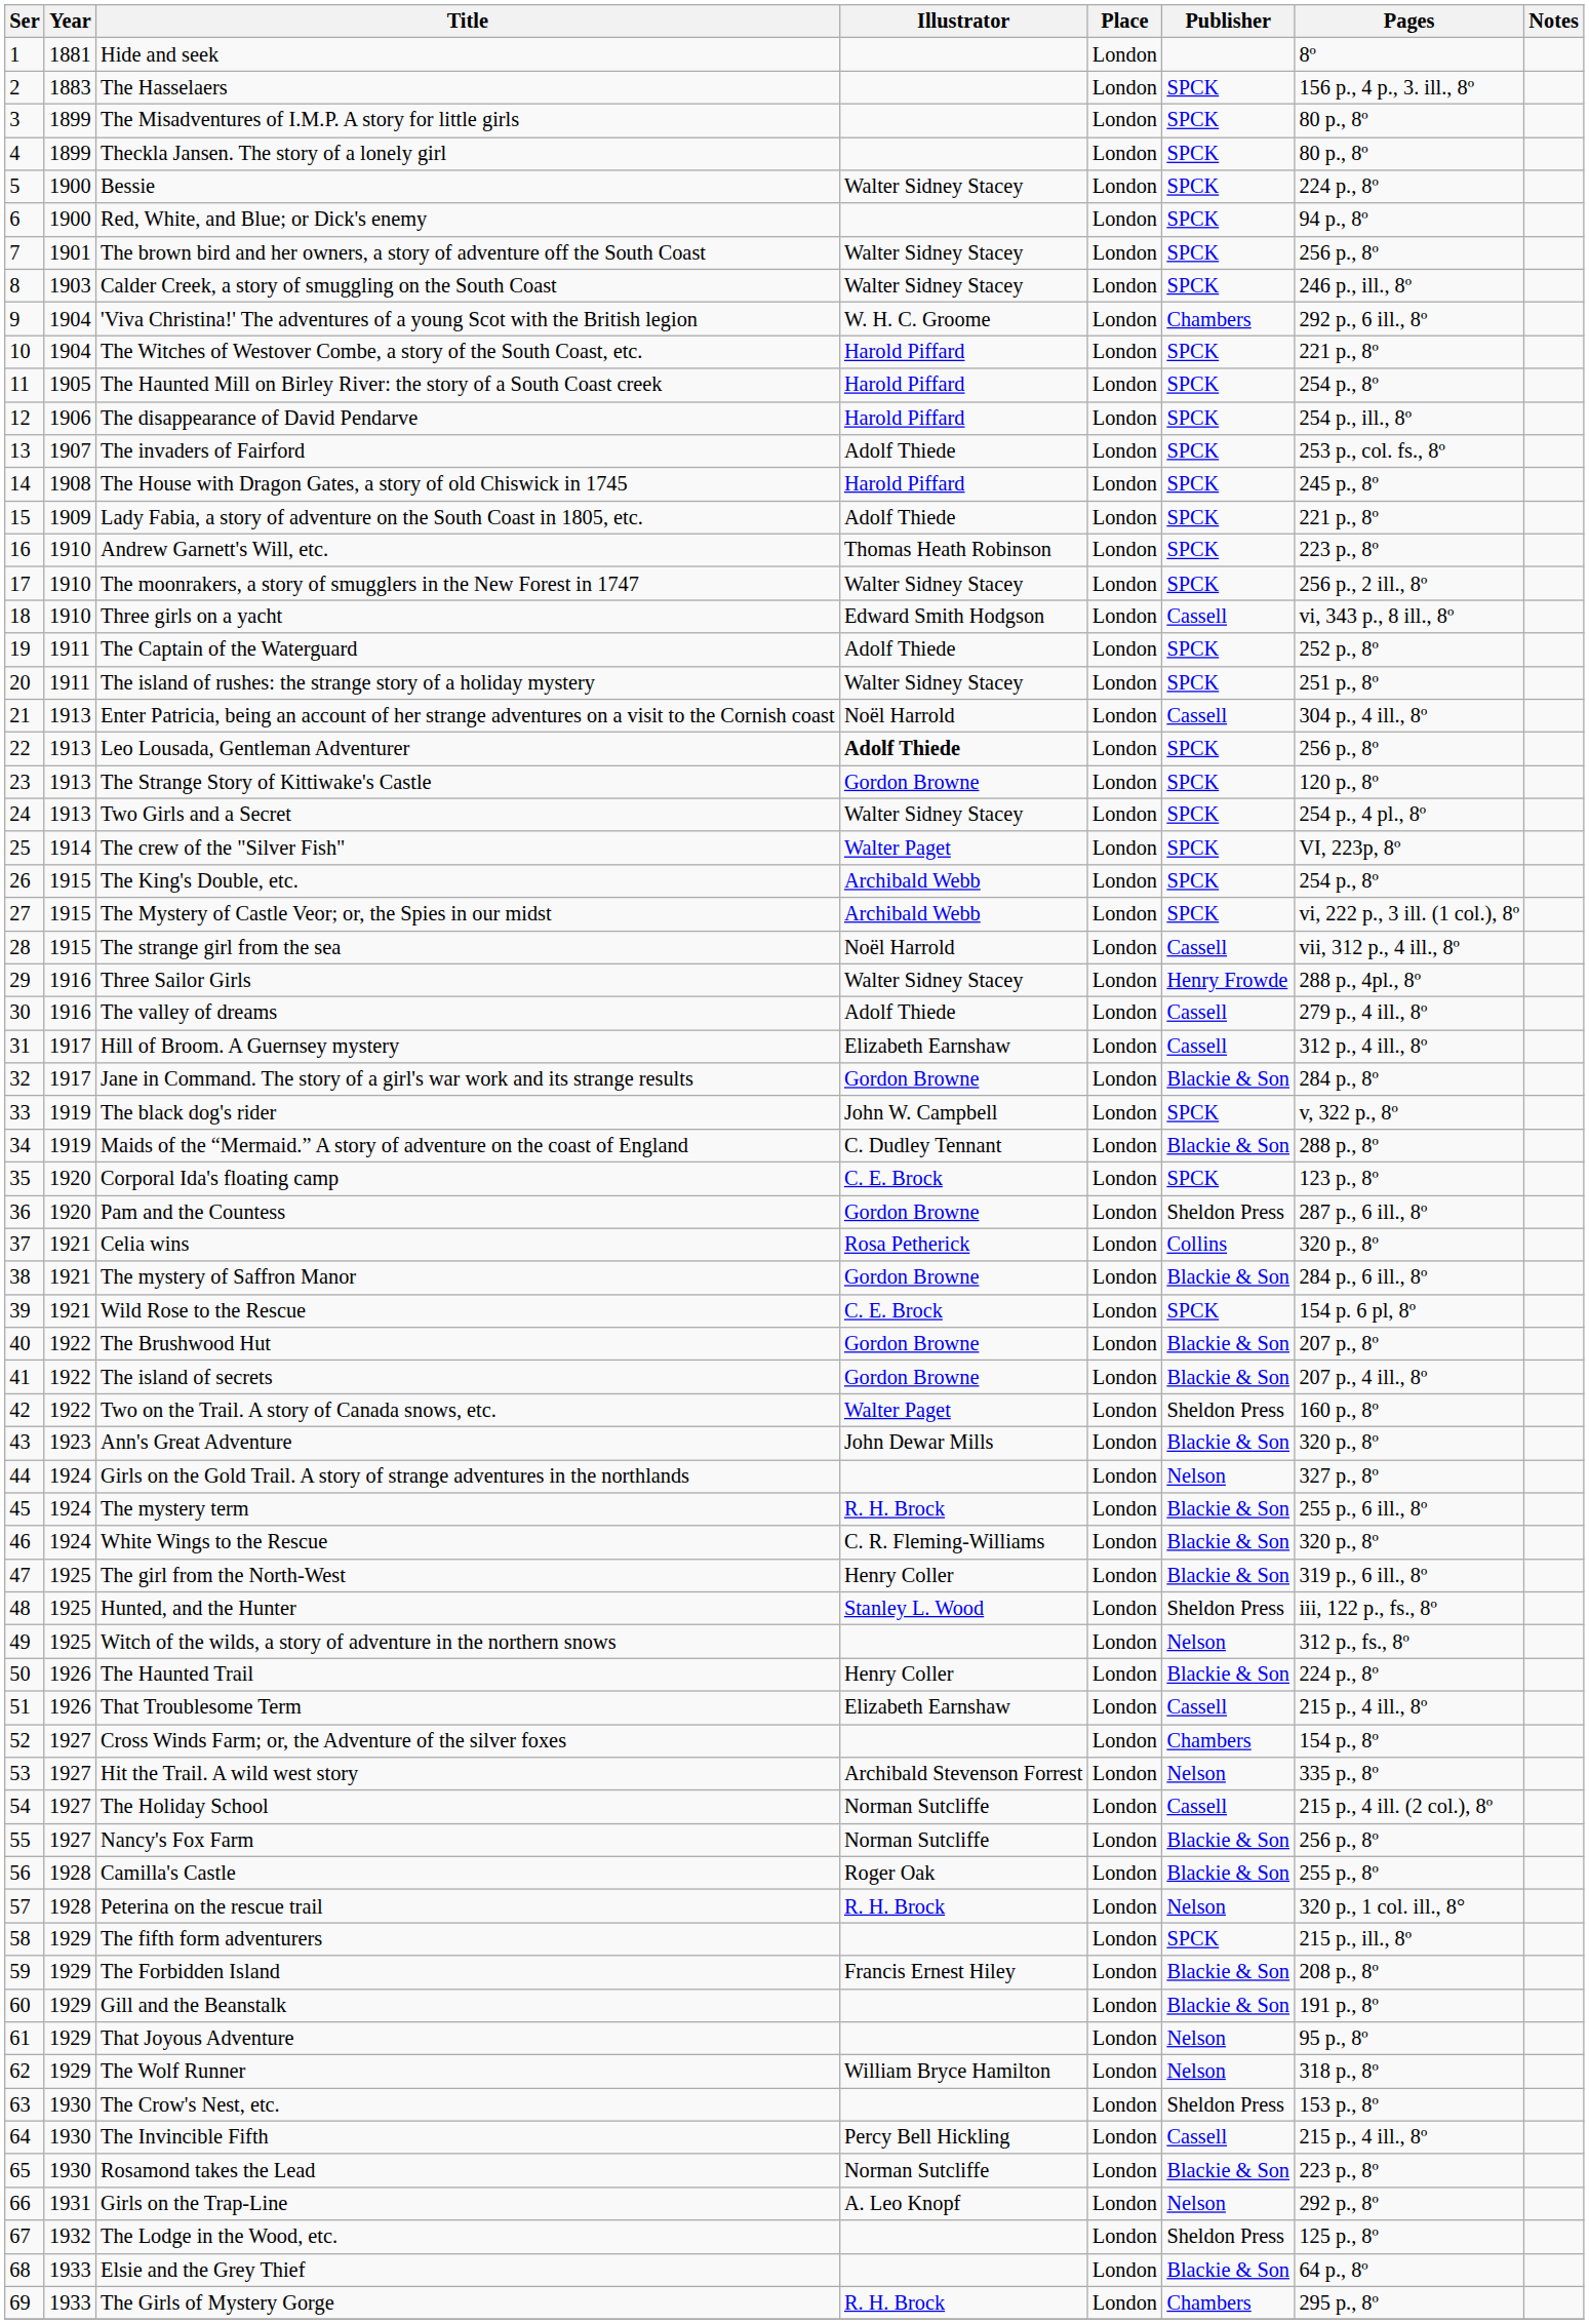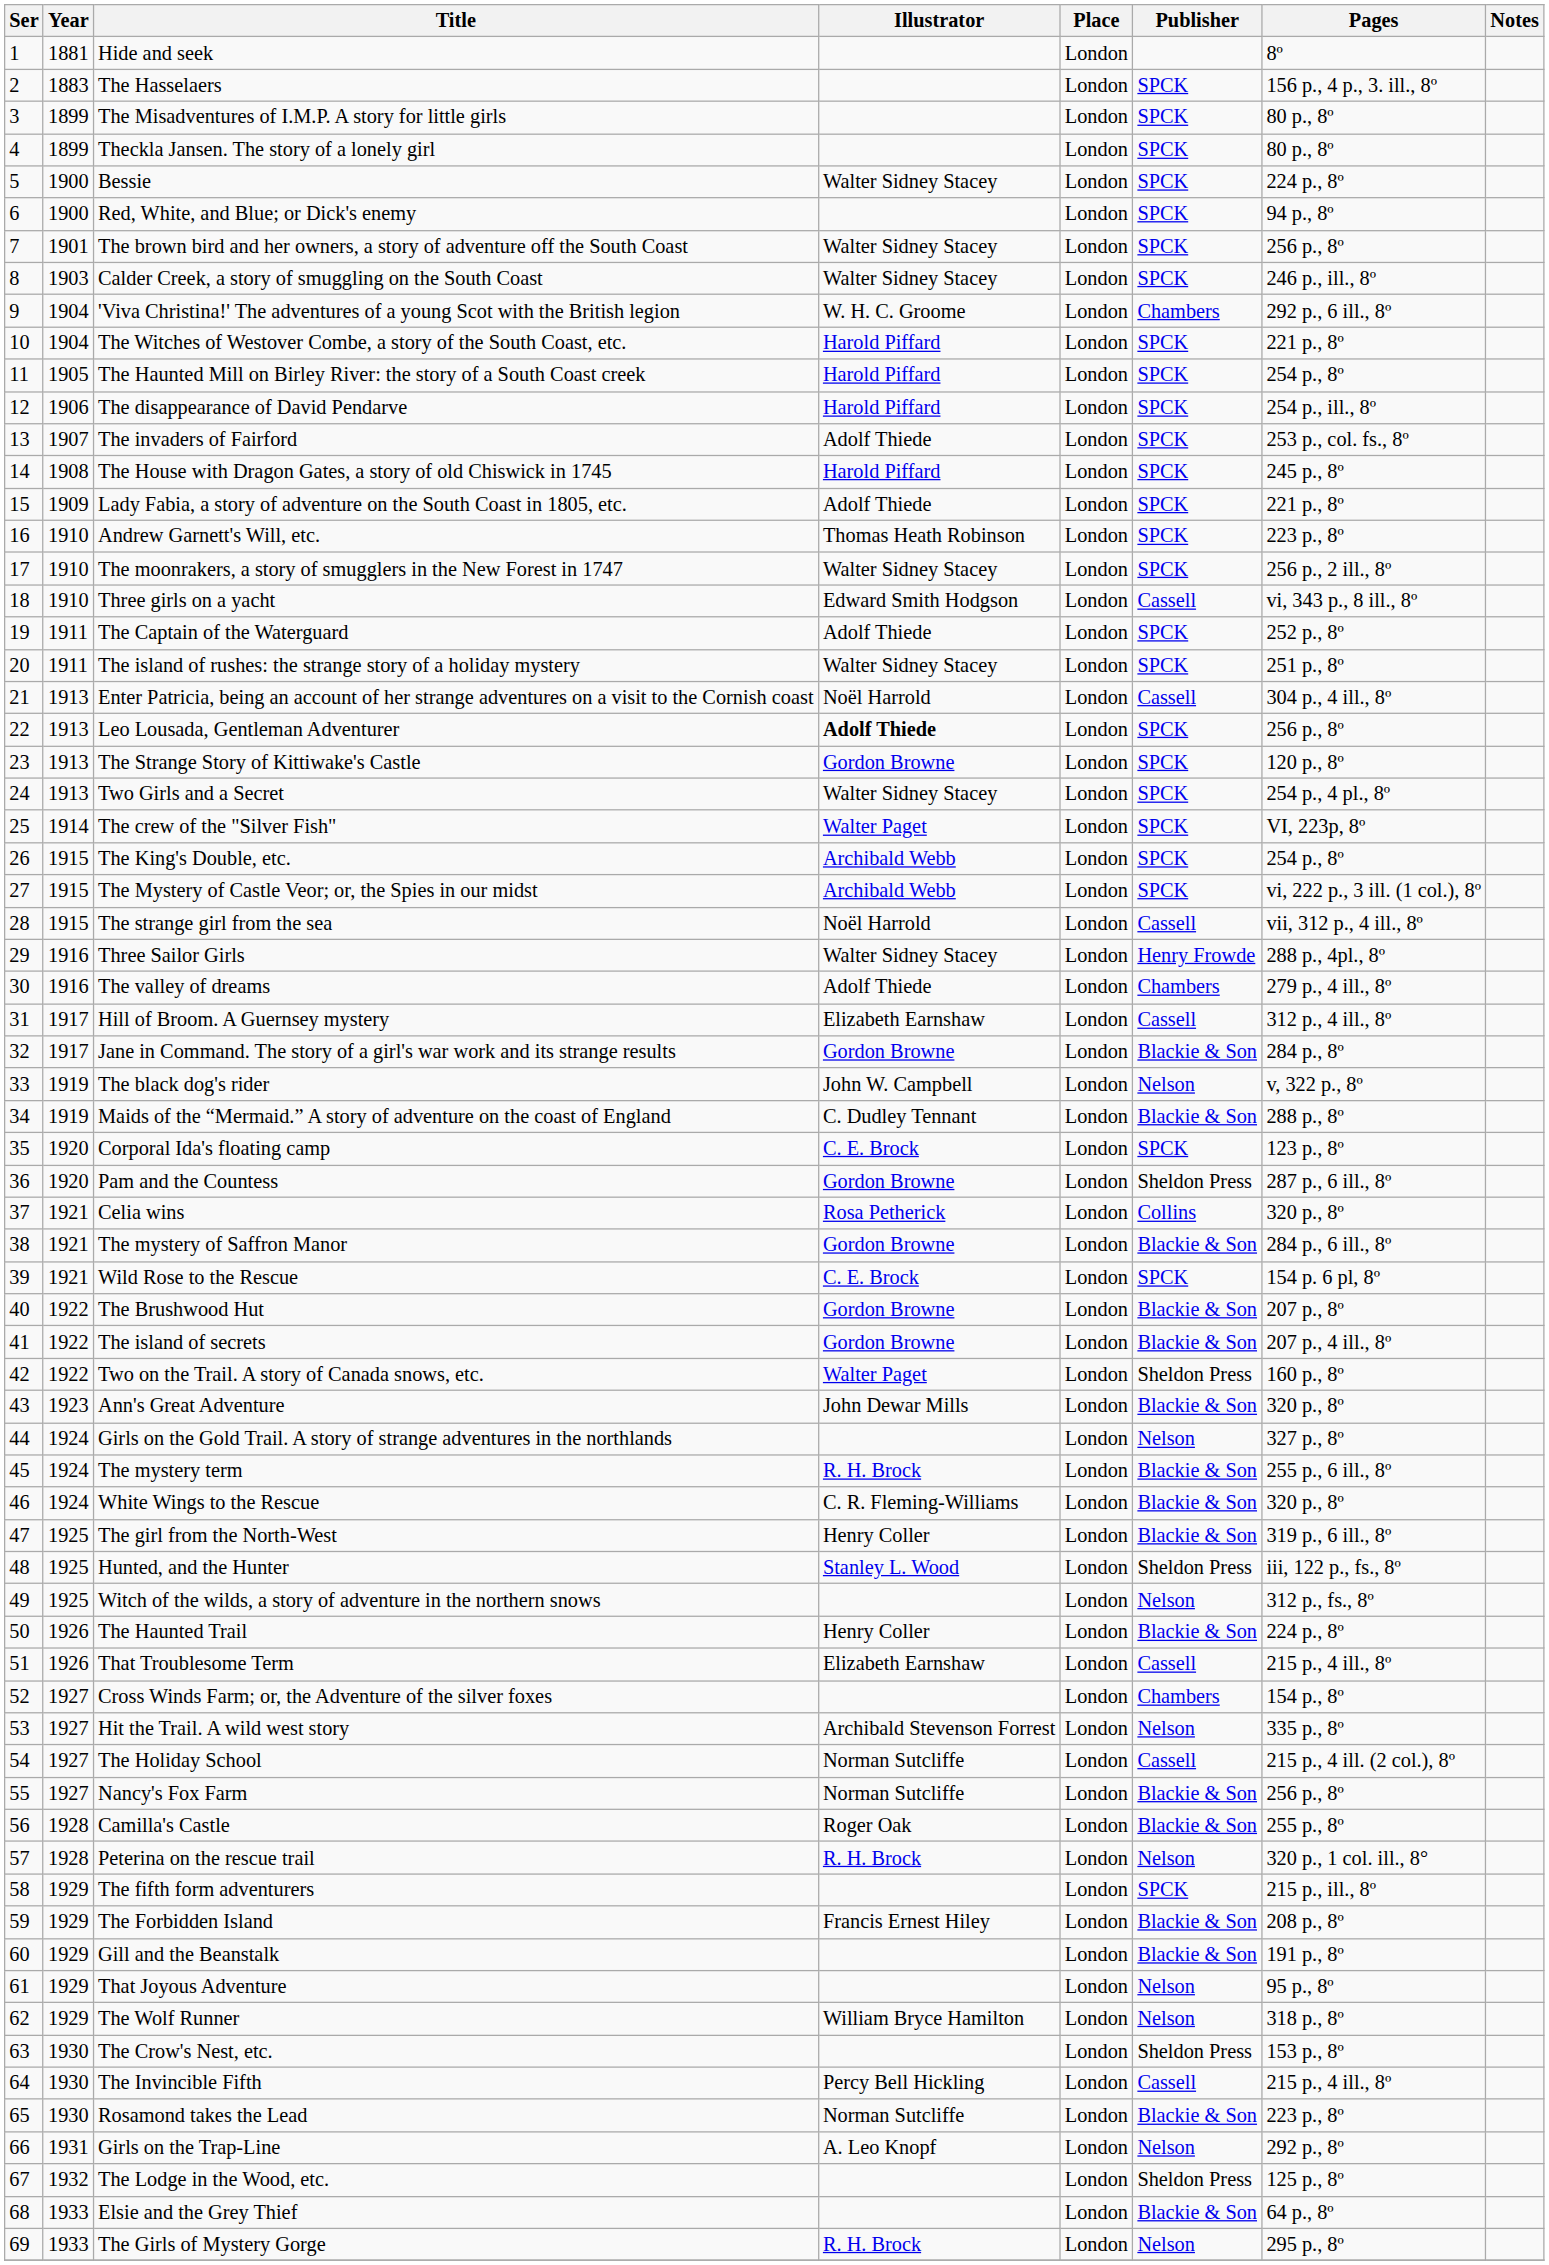The valley of dreams | Publisher: Cassell -> Chambers
The black dog's rider | Publisher: SPCK -> Nelson
The Girls of Mystery Gorge | Publisher: Chambers -> Nelson
